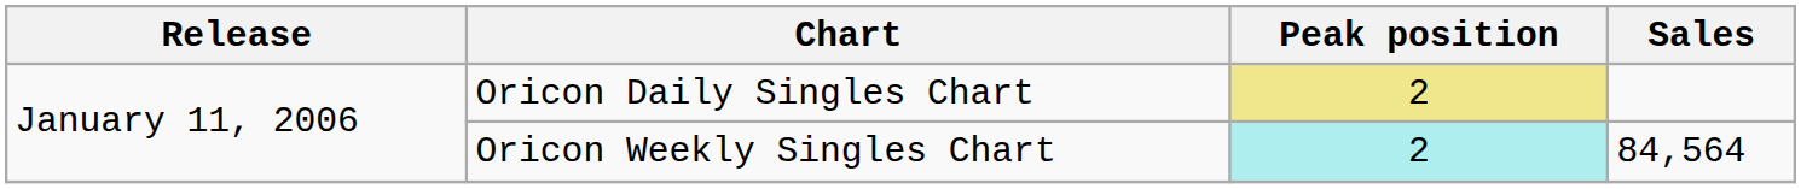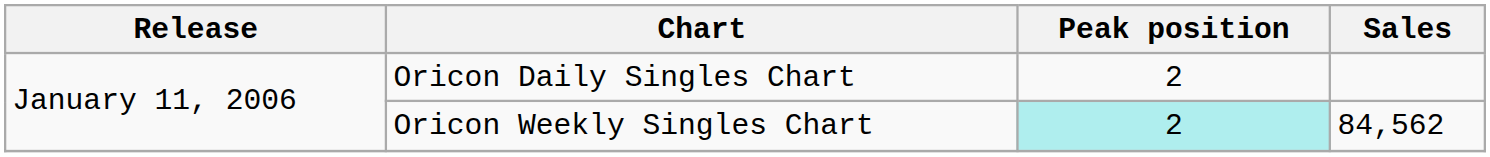Oricon Daily Singles Chart | Peak position: khaki background -> no background
Oricon Weekly Singles Chart | Sales: 84,564 -> 84,562
